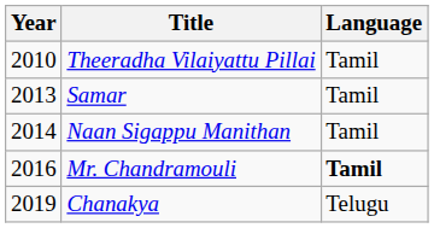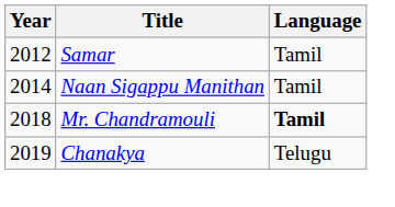- row: 2010 | Theeradha Vilaiyattu Pillai | Tamil
Samar | Year: 2013 -> 2012
Mr. Chandramouli | Year: 2016 -> 2018
